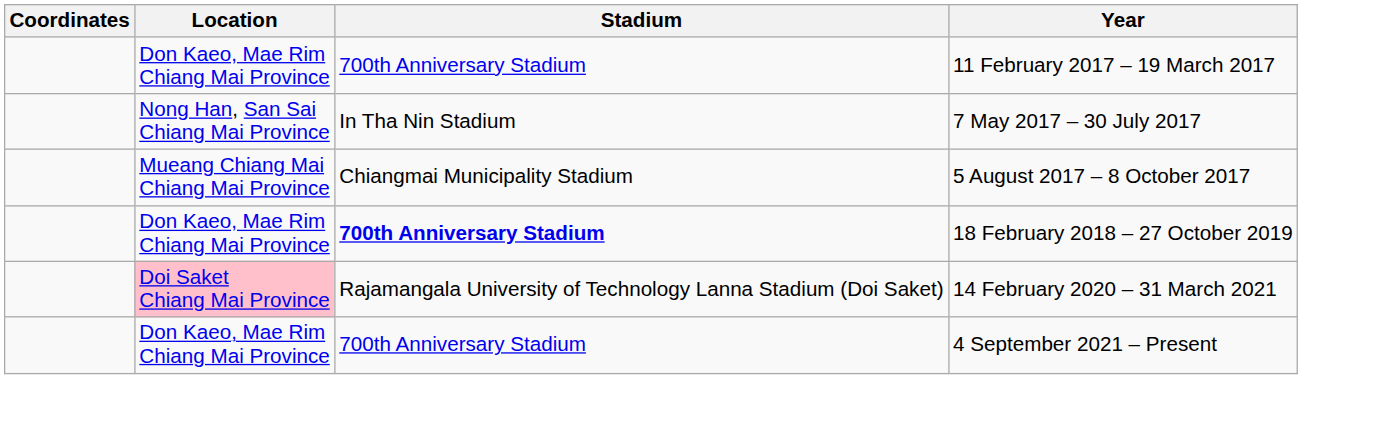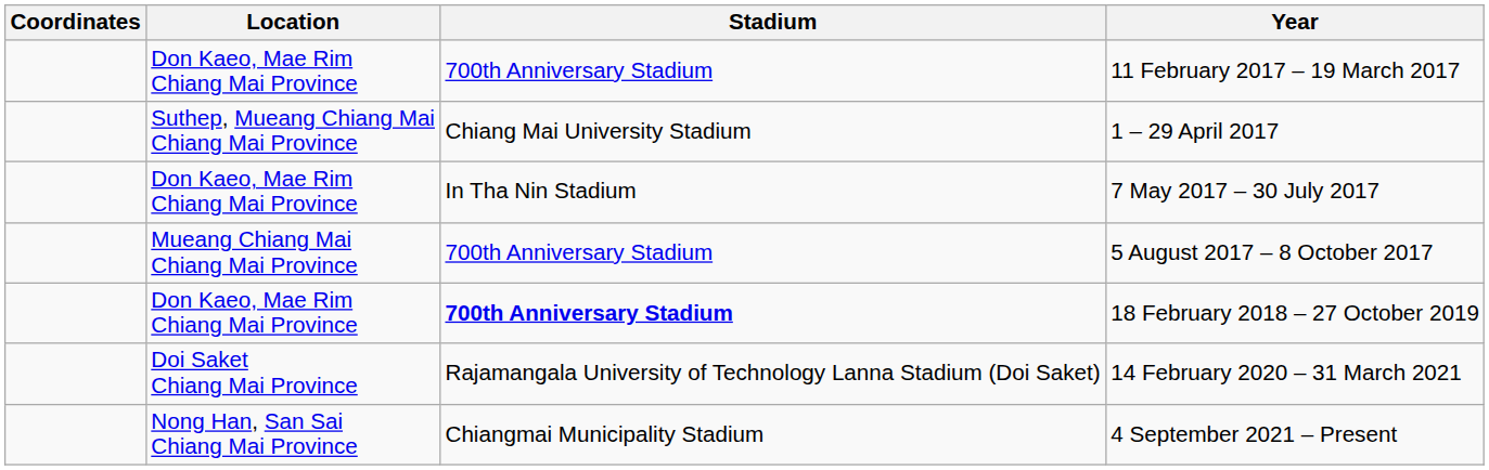+ row: Suthep, Mueang Chiang Mai Chiang Mai Province | Chiang Mai University Stadium | 1 – 29 April 2017
7 May 2017 – 30 July 2017 | Location: Nong Han, San Sai Chiang Mai Province -> Don Kaeo, Mae Rim Chiang Mai Province
5 August 2017 – 8 October 2017 | Stadium: Chiangmai Municipality Stadium -> 700th Anniversary Stadium
14 February 2020 – 31 March 2021 | Location: pink background -> no background
4 September 2021 – Present | Location: Don Kaeo, Mae Rim Chiang Mai Province -> Nong Han, San Sai Chiang Mai Province
4 September 2021 – Present | Stadium: 700th Anniversary Stadium -> Chiangmai Municipality Stadium
